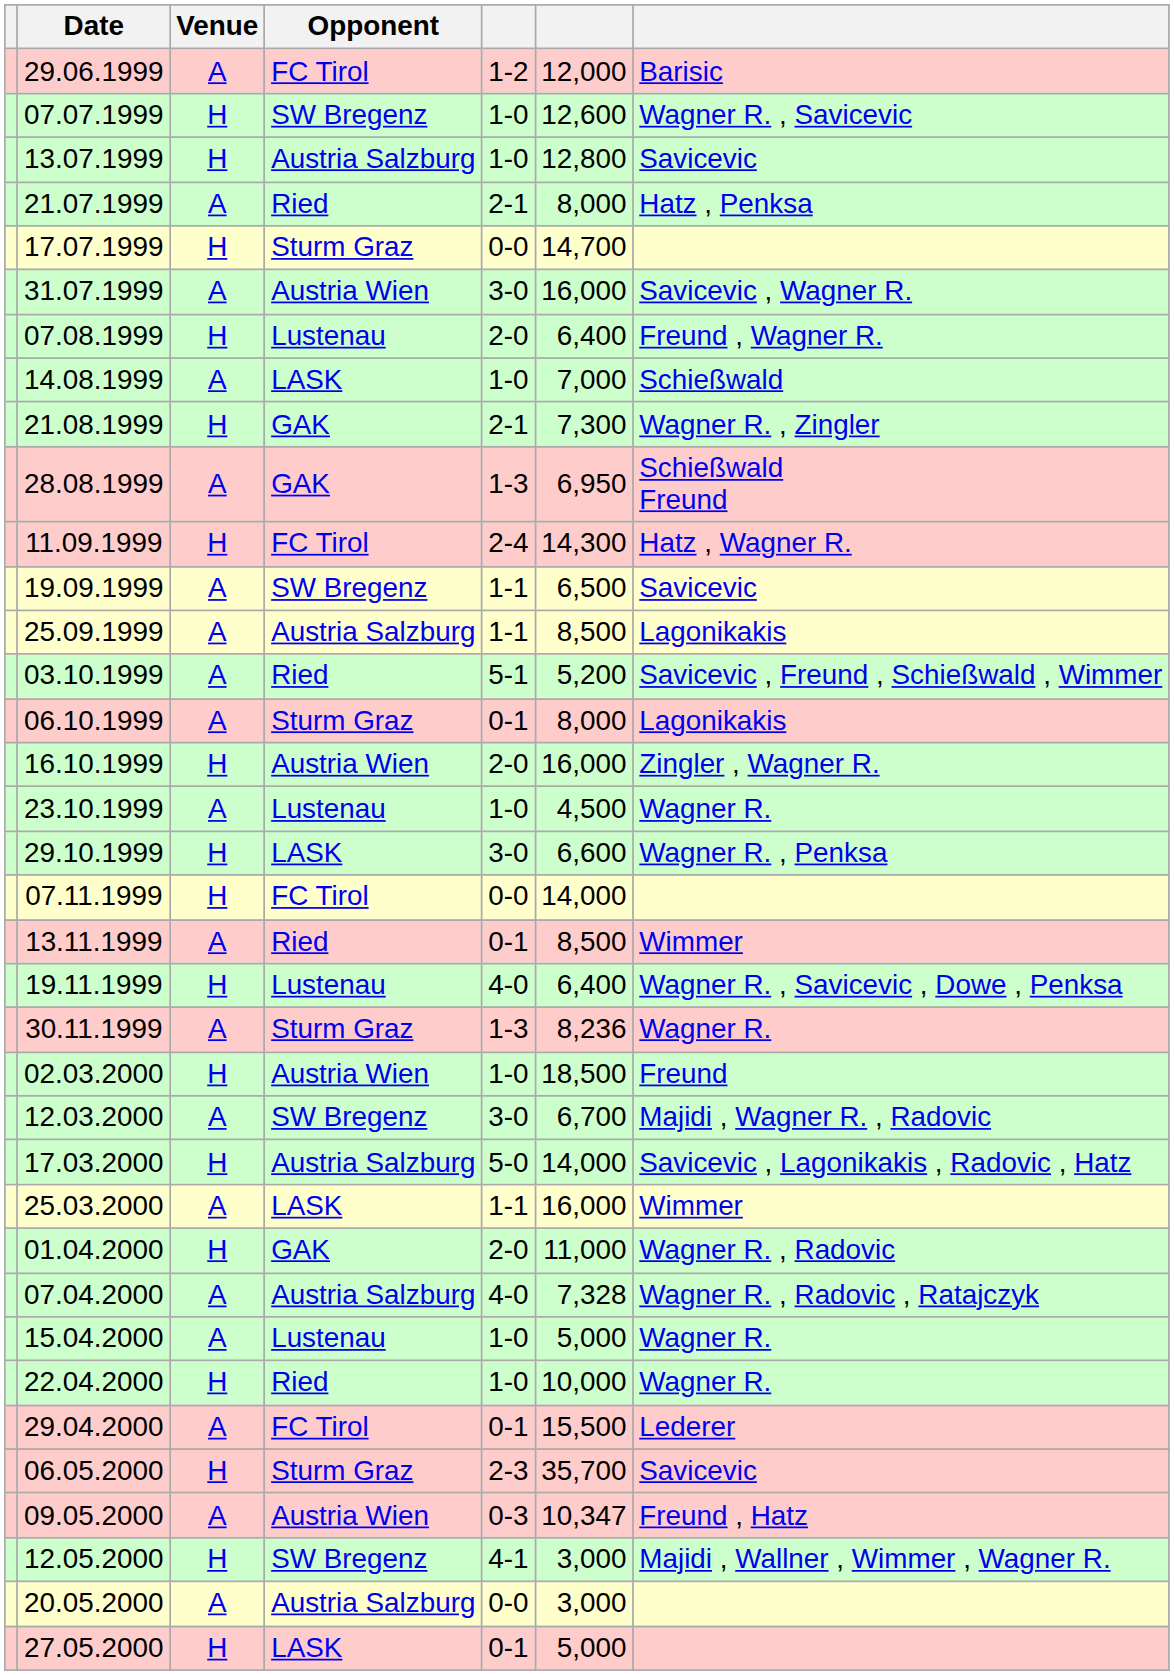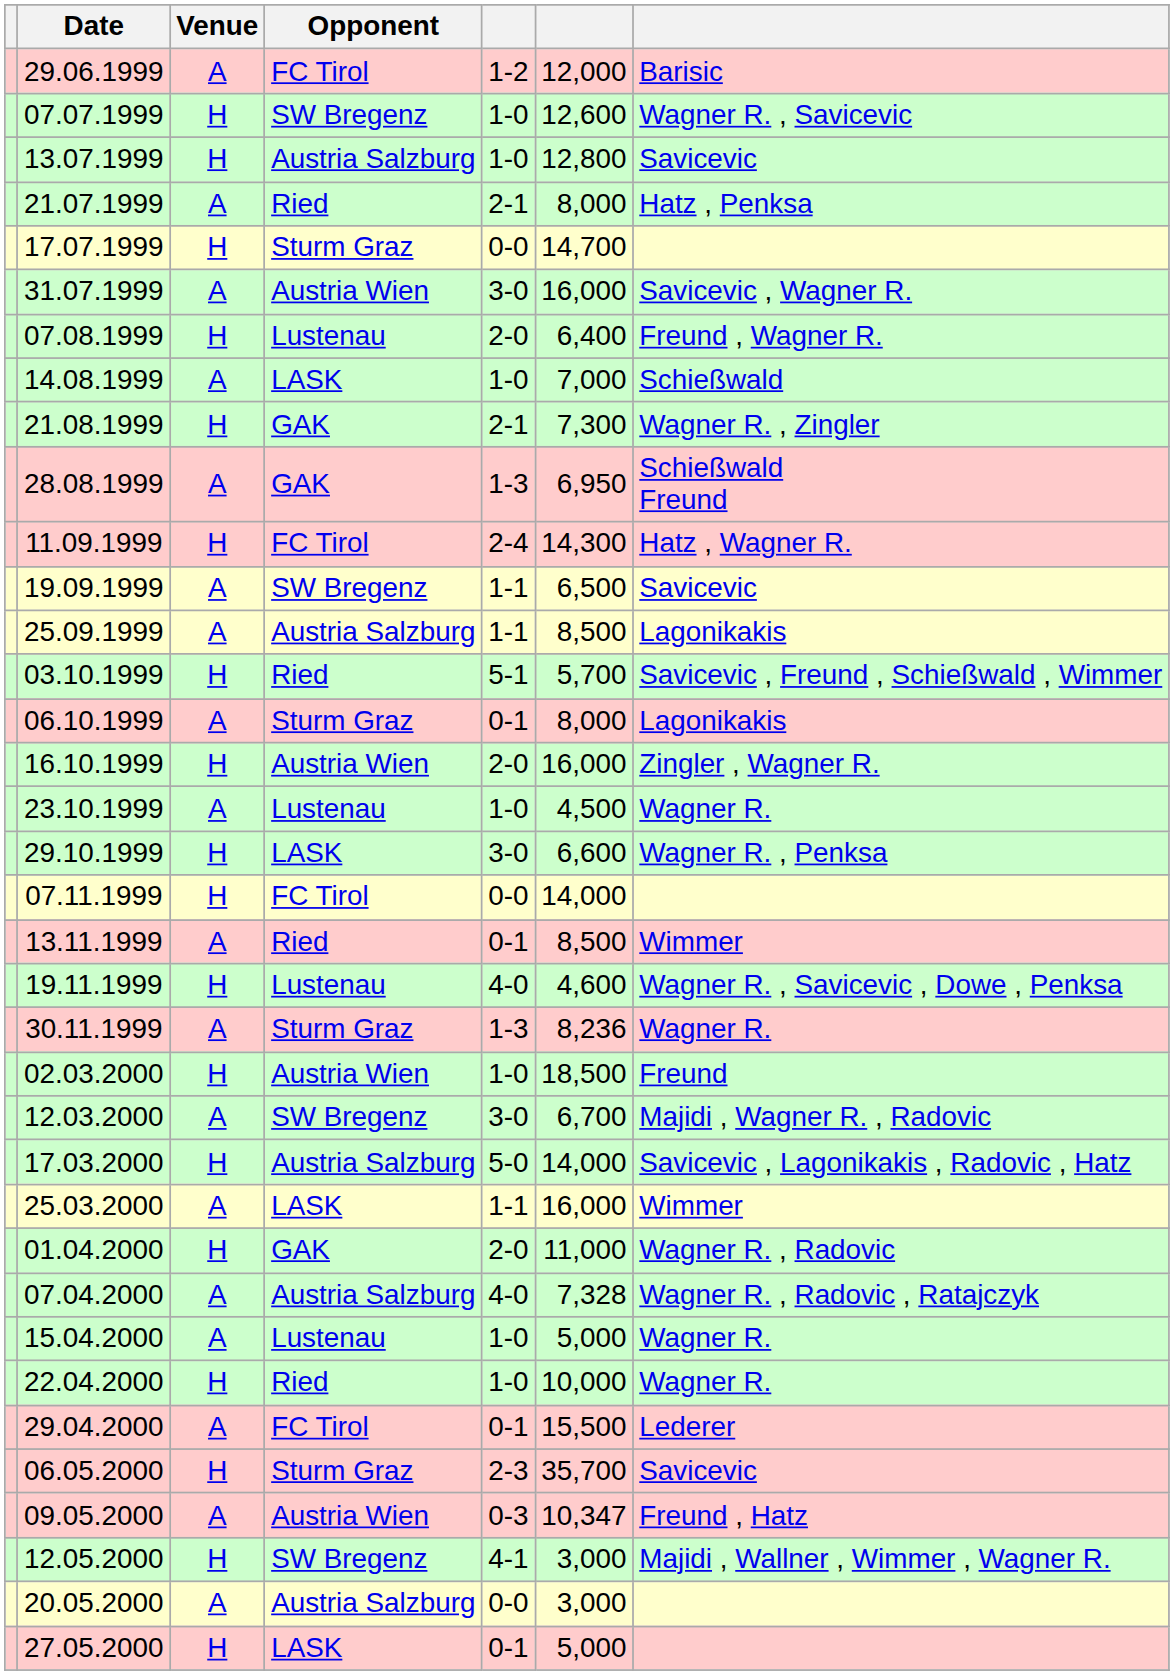03.10.1999 | Venue: A -> H
03.10.1999 | column 6: 5,200 -> 5,700
19.11.1999 | column 6: 6,400 -> 4,600
